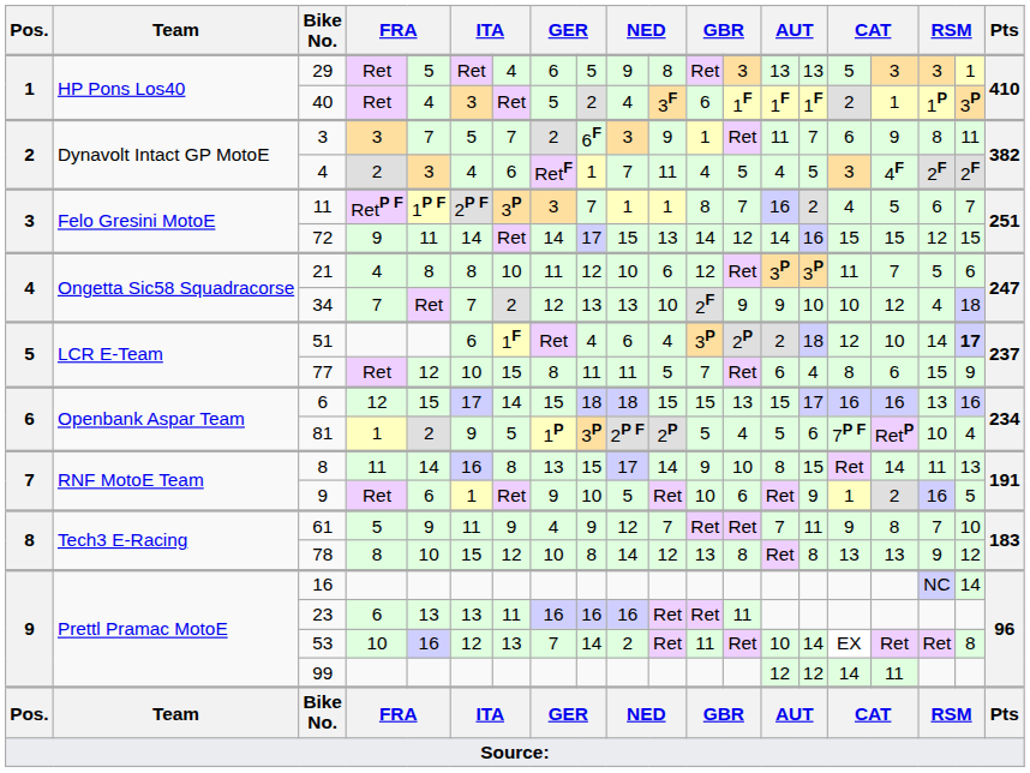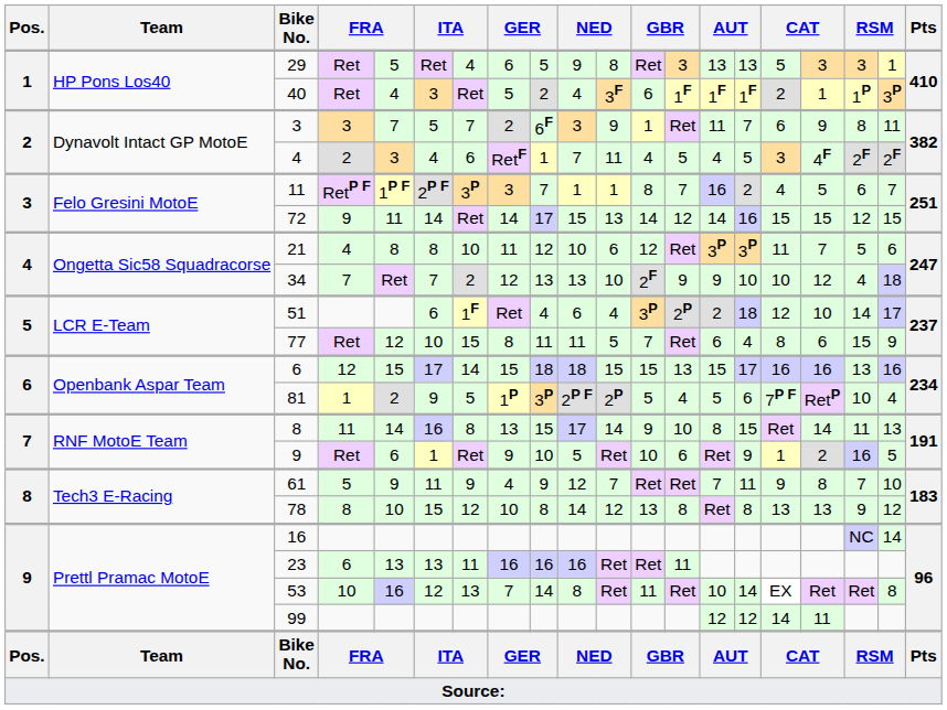51 | column 19: bold -> normal
53 | column 10: 2 -> 8
